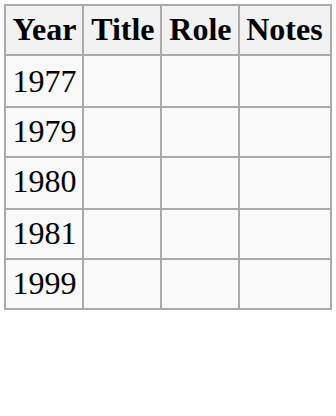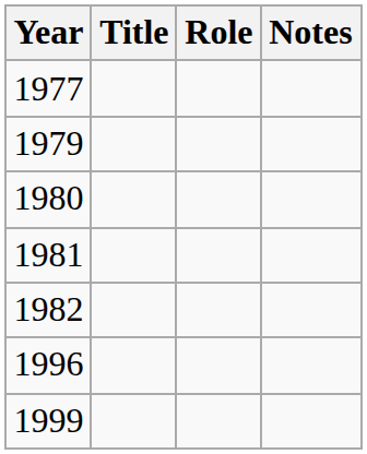+ row: 1982
+ row: 1996
